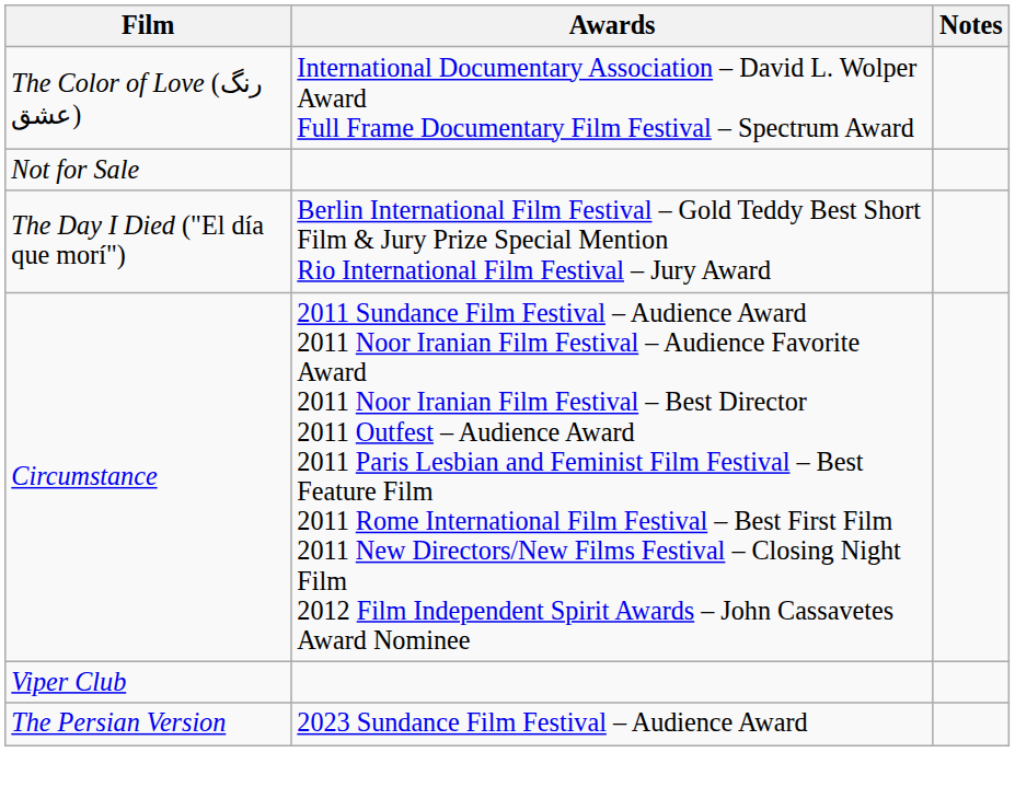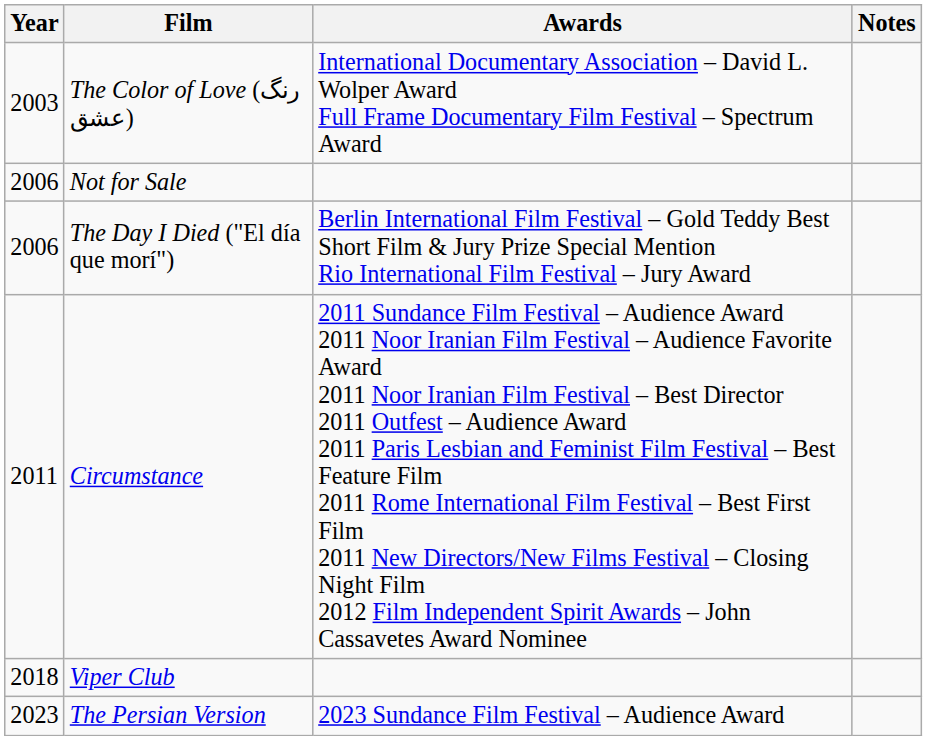+ column: Year | 2003 | 2006 | 2006 | 2011 | 2018 | 2023
